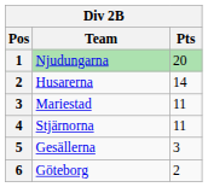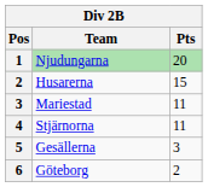Husarerna | Pts: 14 -> 15
